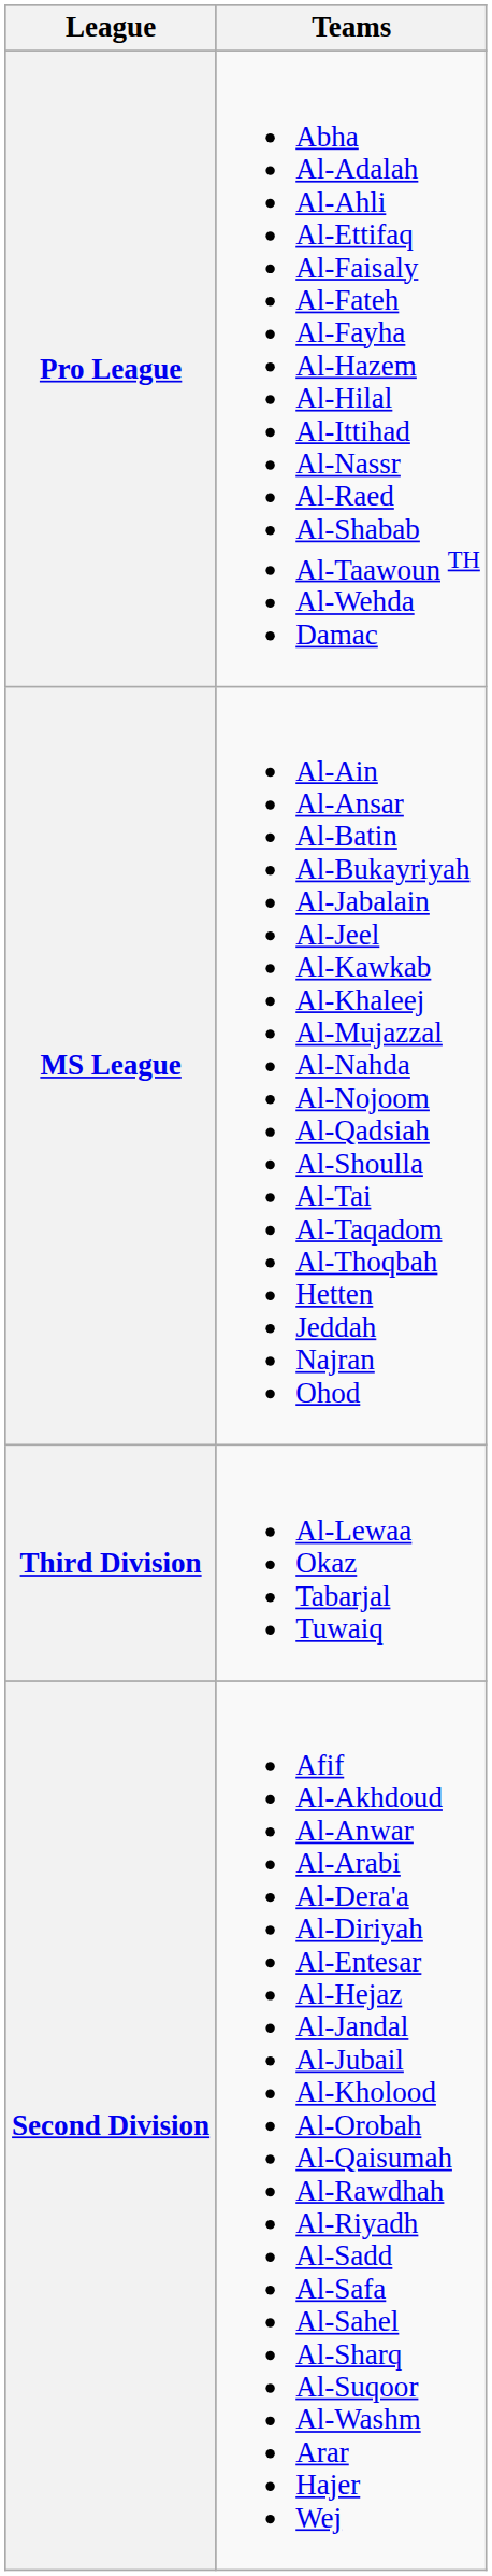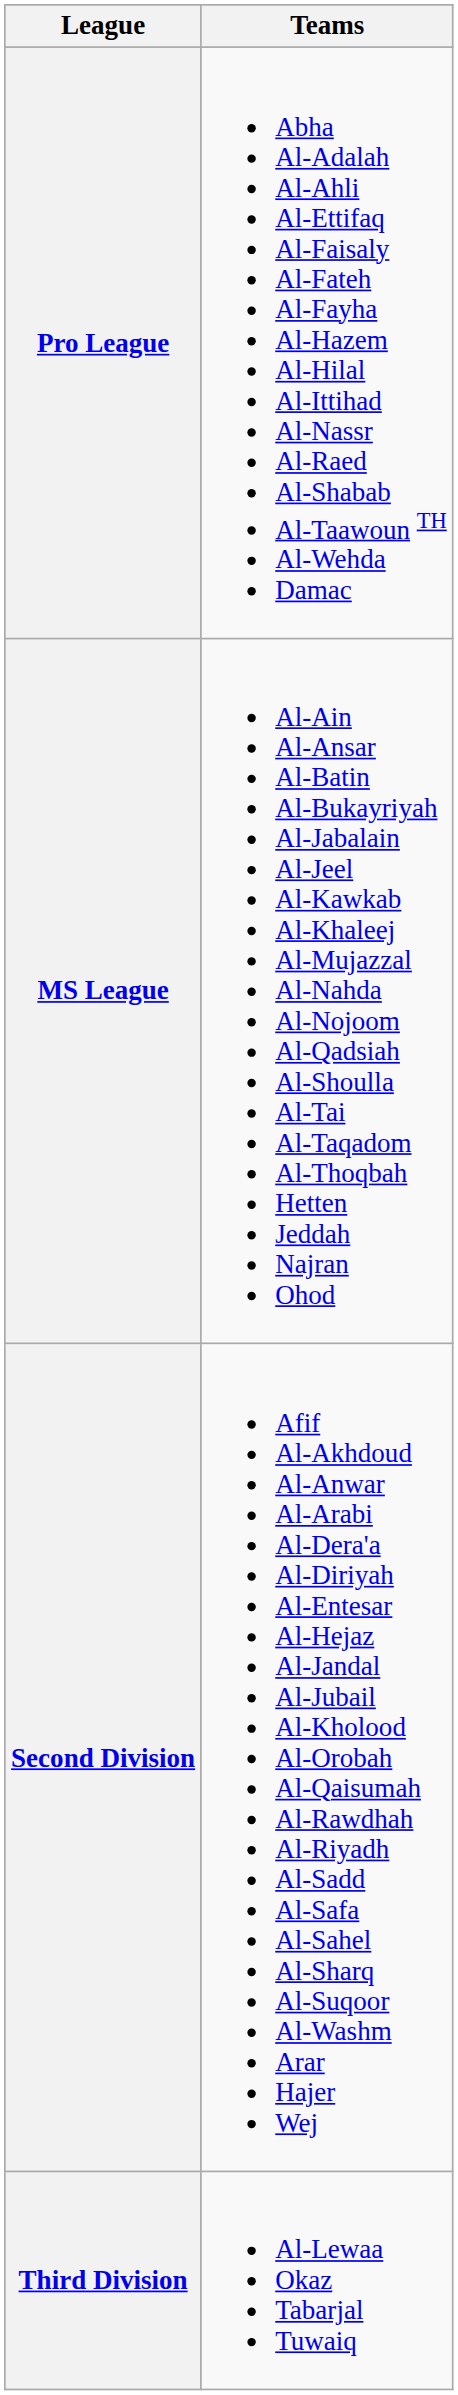rows swapped: Second Division <-> Third Division
